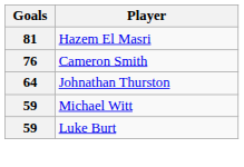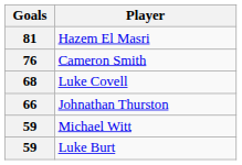+ row: 68 | Luke Covell
Johnathan Thurston | Goals: 64 -> 66
